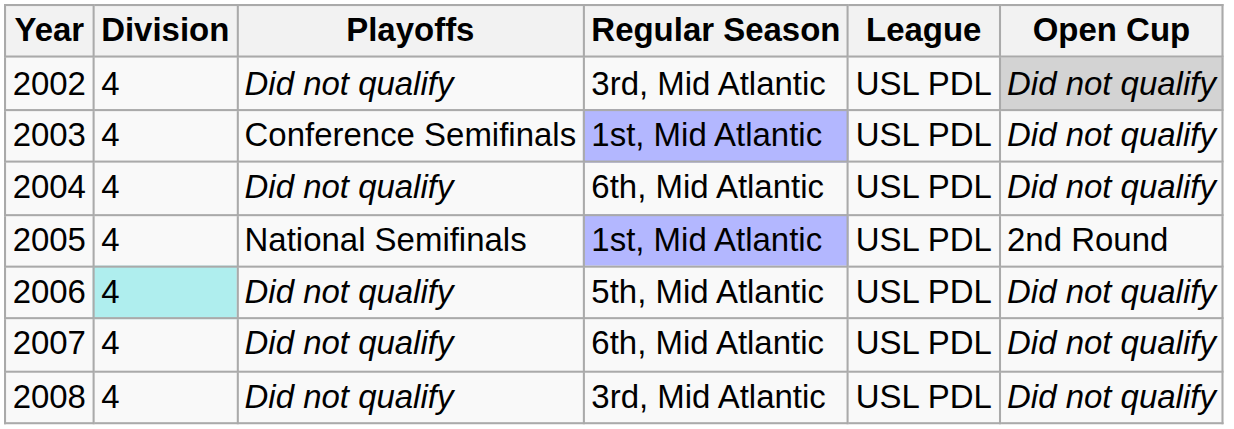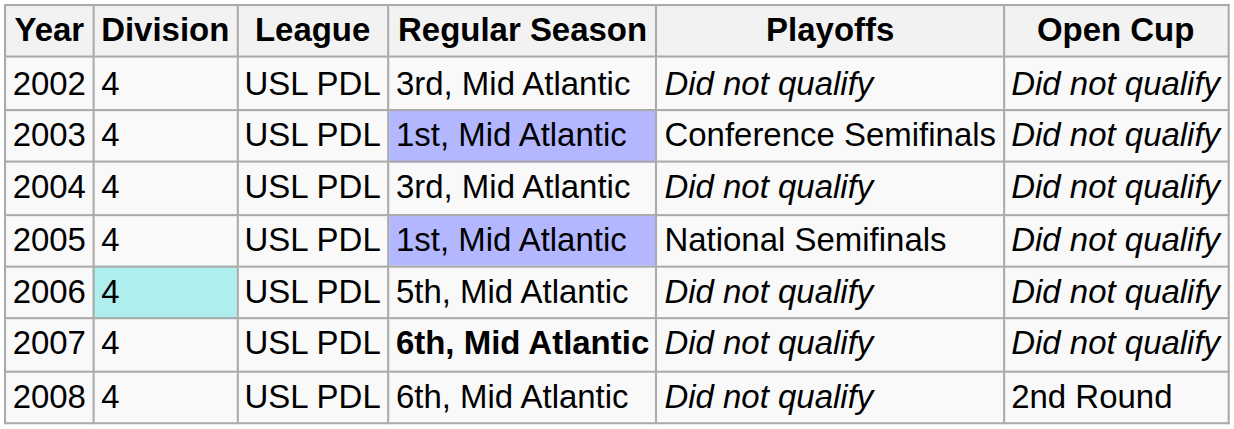columns swapped: League <-> Playoffs
2002 | Open Cup: lightgrey background -> no background
2004 | Regular Season: 6th, Mid Atlantic -> 3rd, Mid Atlantic
2005 | Open Cup: 2nd Round -> Did not qualify
2007 | Regular Season: normal -> bold
2008 | Regular Season: 3rd, Mid Atlantic -> 6th, Mid Atlantic
2008 | Open Cup: Did not qualify -> 2nd Round
